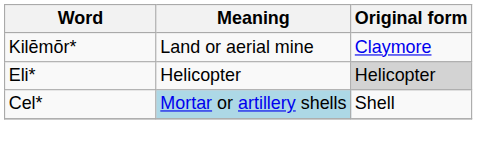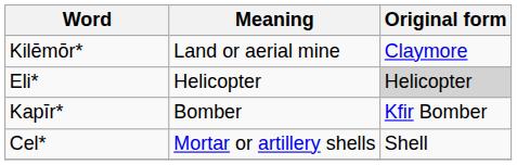+ row: Kapīr* | Bomber | Kfir Bomber
Cel* | Meaning: lightblue background -> no background
